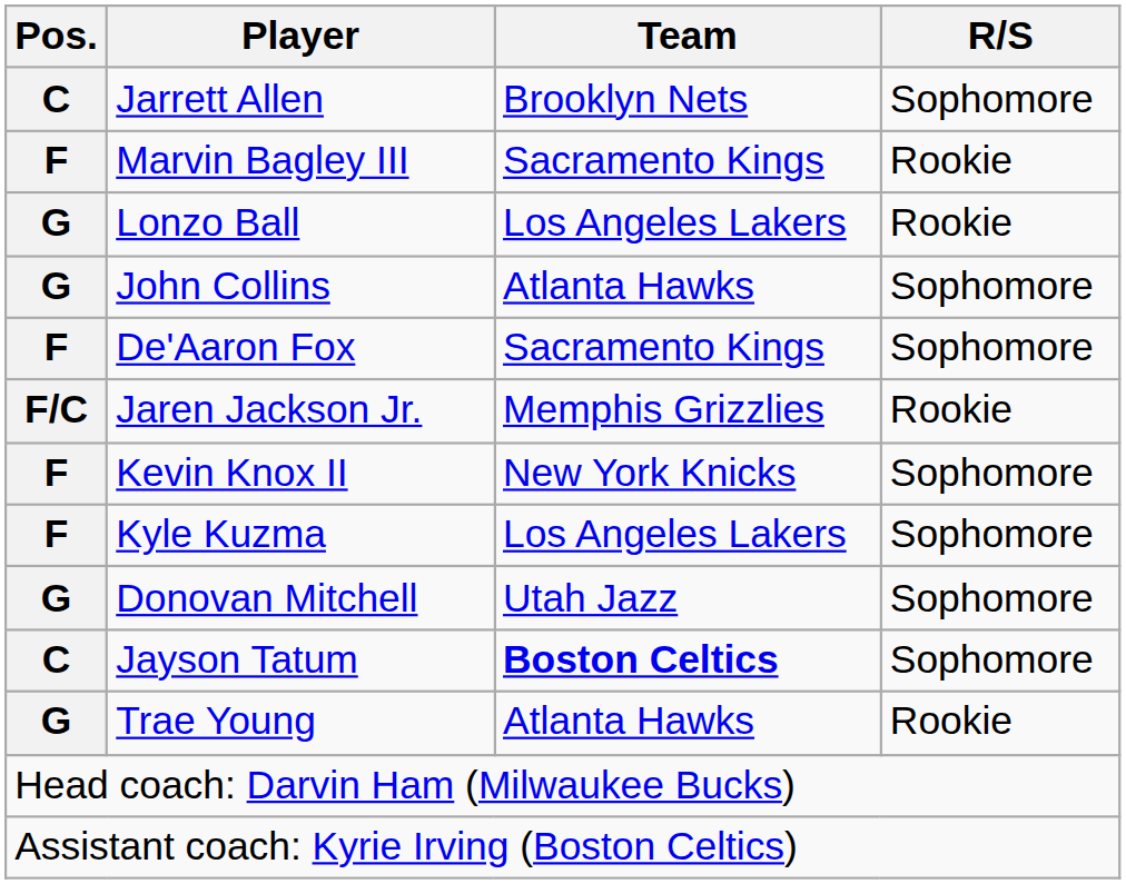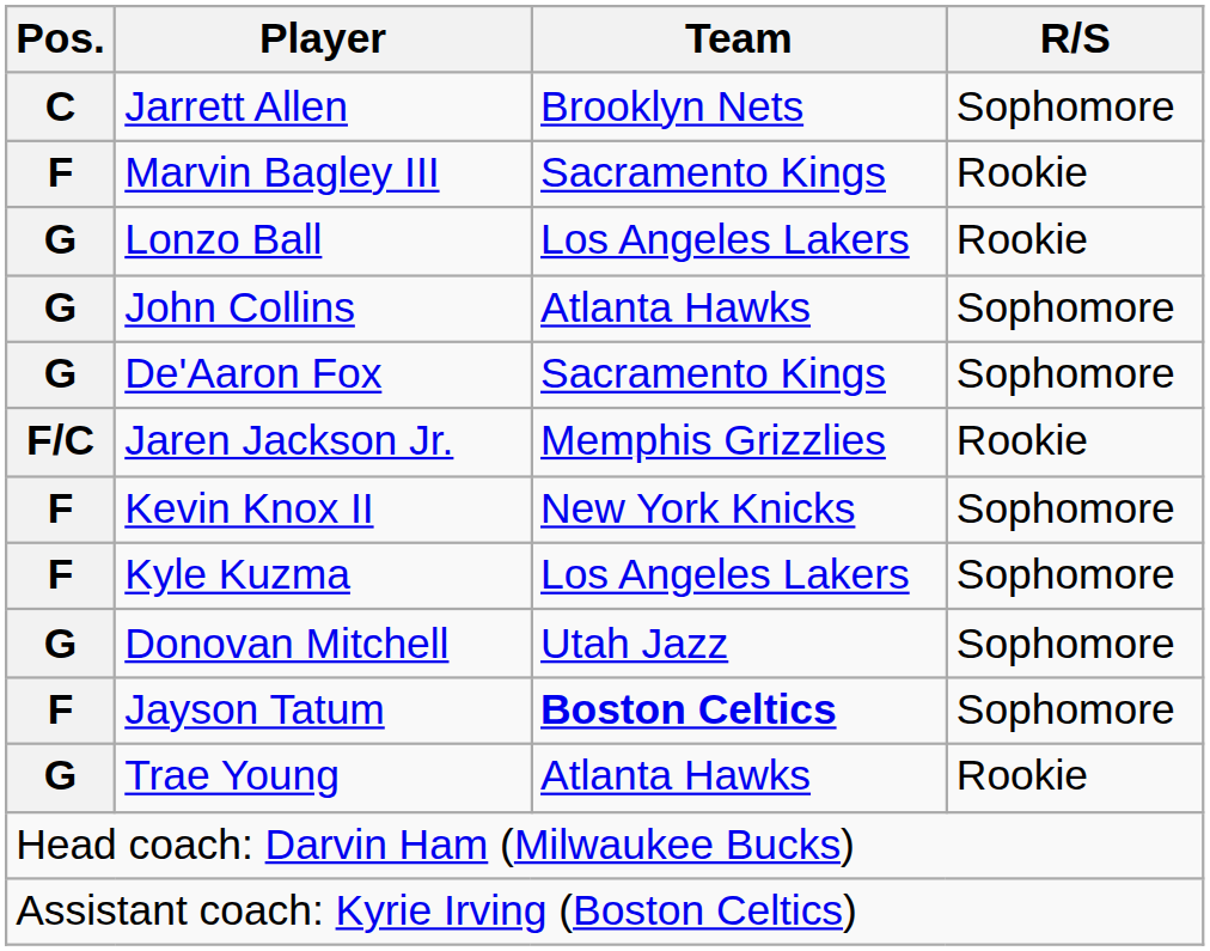De'Aaron Fox | Pos.: F -> G
Jayson Tatum | Pos.: C -> F
